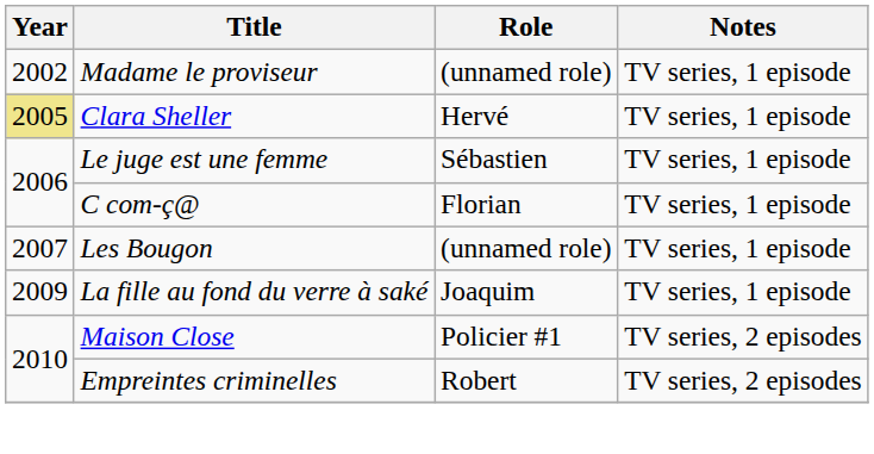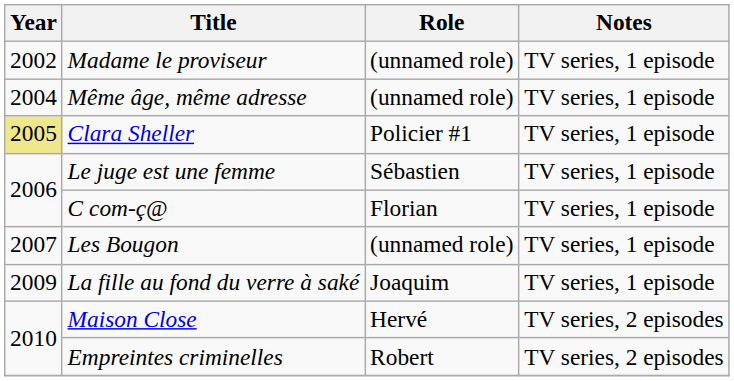+ row: 2004 | Même âge, même adresse | (unnamed role) | TV series, 1 episode
Clara Sheller | Role: Hervé -> Policier #1
Maison Close | Role: Policier #1 -> Hervé
